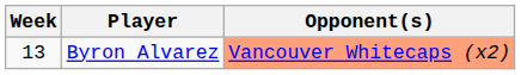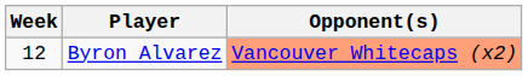Byron Alvarez | Week: 13 -> 12
